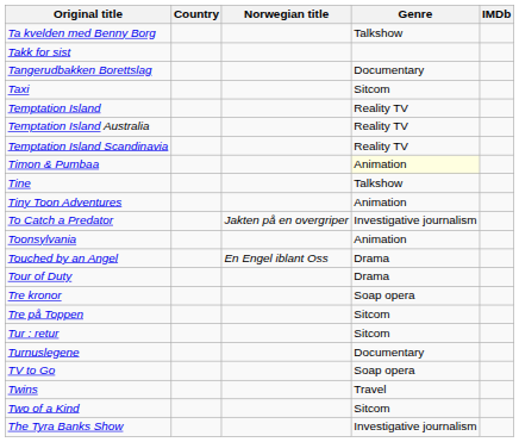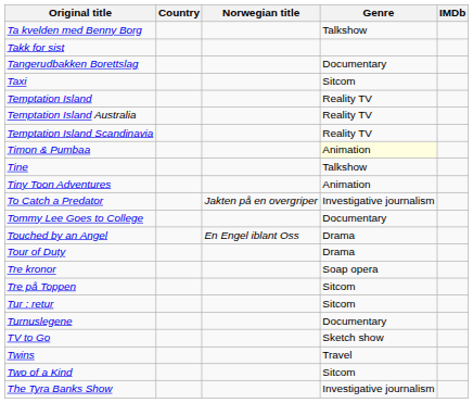+ row: Tommy Lee Goes to College | Documentary
- row: Toonsylvania | Animation
TV to Go | Genre: Soap opera -> Sketch show
